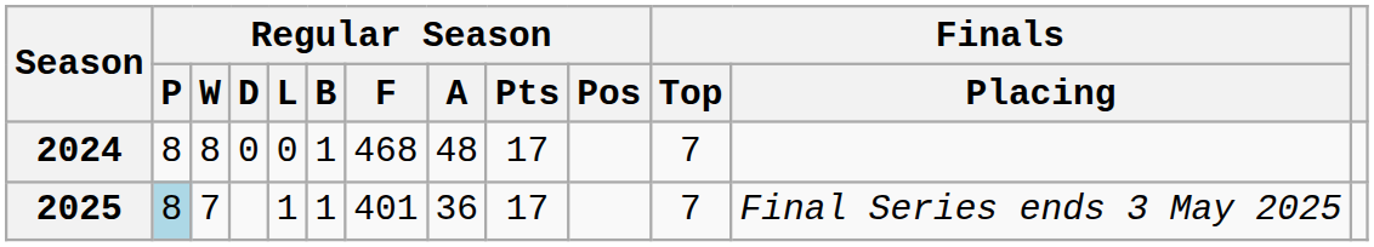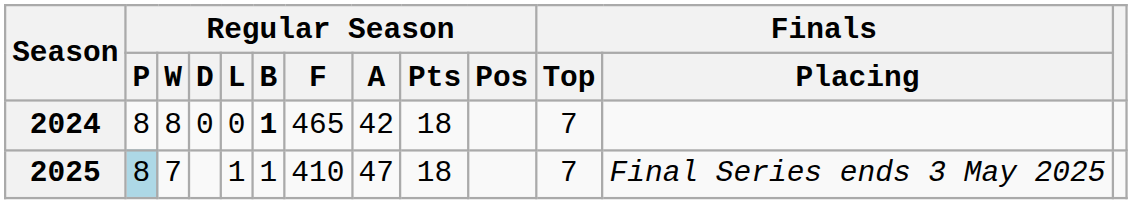2024 | Regular Season / B: normal -> bold
2024 | Regular Season / F: 468 -> 465
2024 | Regular Season / A: 48 -> 42
2024 | Regular Season / Pts: 17 -> 18
2025 | Regular Season / F: 401 -> 410
2025 | Regular Season / A: 36 -> 47
2025 | Regular Season / Pts: 17 -> 18
